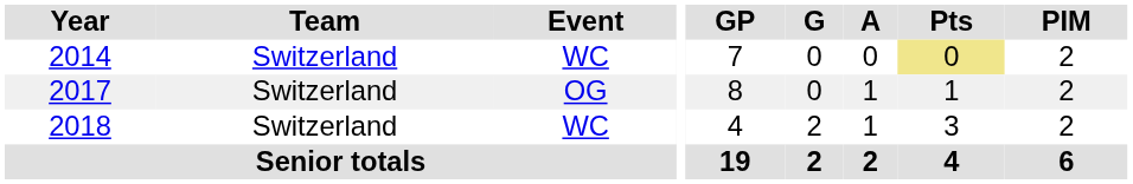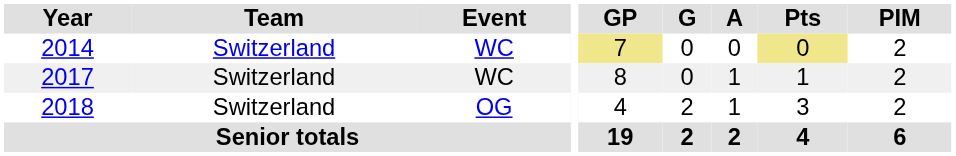2014 | GP: no background -> khaki background
2017 | Event: OG -> WC
2018 | Event: WC -> OG
